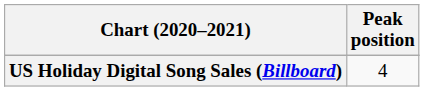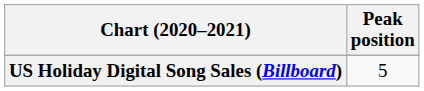US Holiday Digital Song Sales (Billboard) | Peak position: 4 -> 5
